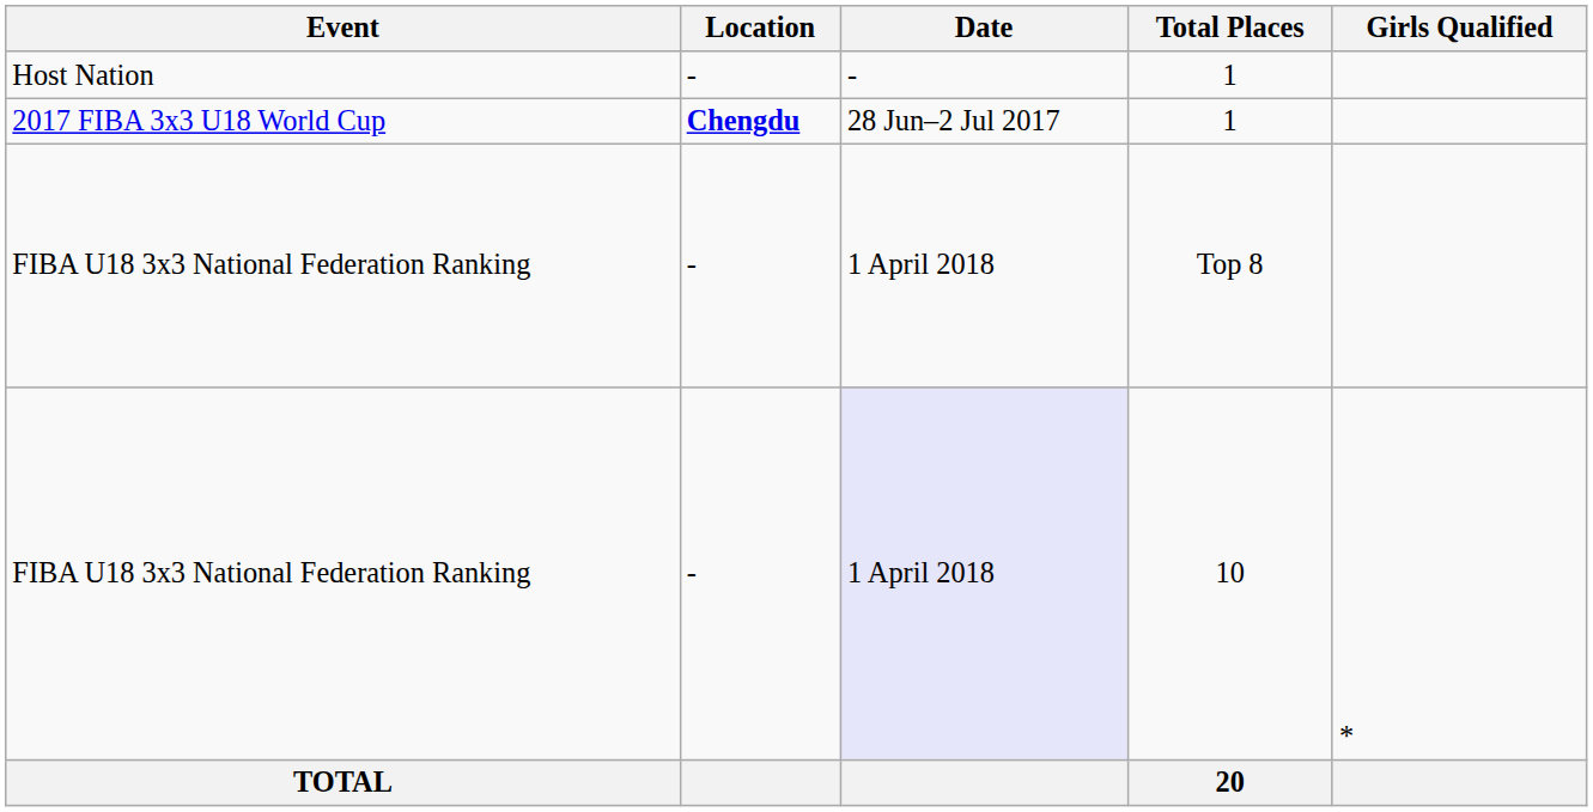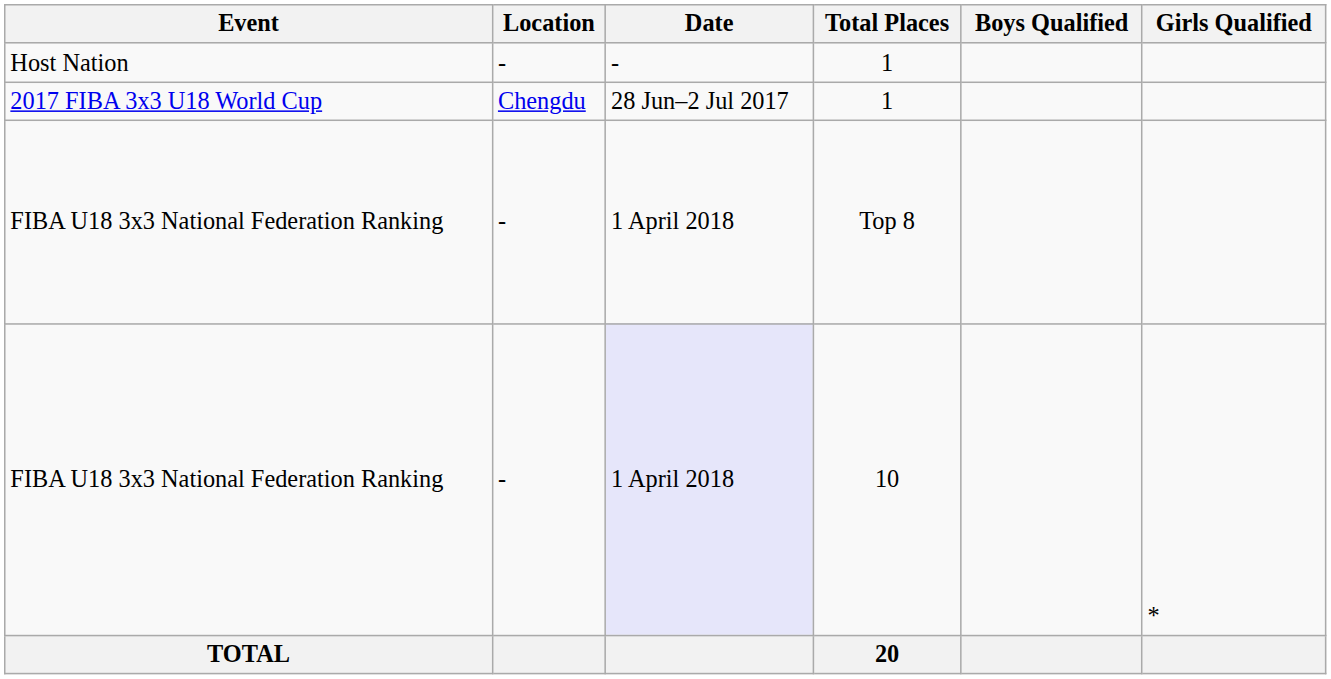+ column: Boys Qualified
2017 FIBA 3x3 U18 World Cup | Location: bold -> normal
